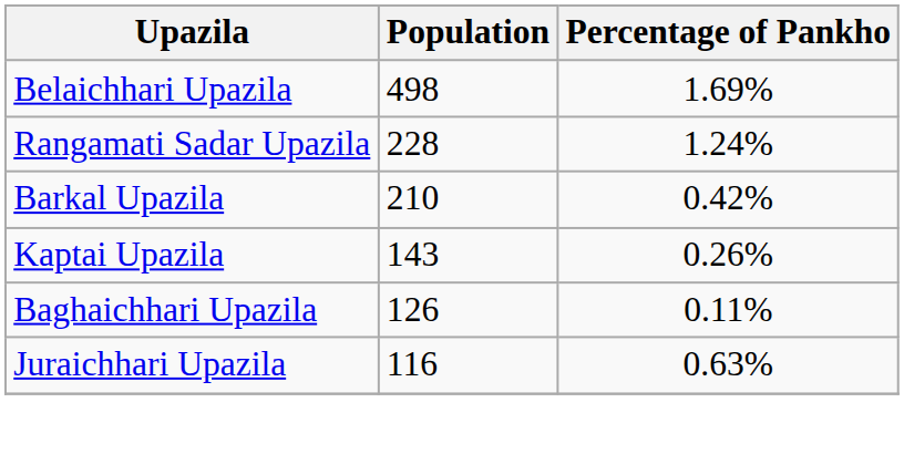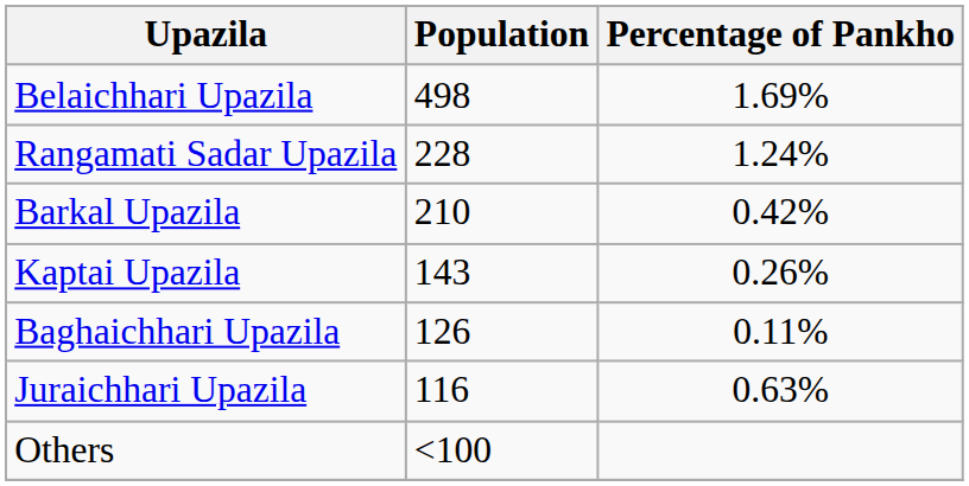+ row: Others | <100
